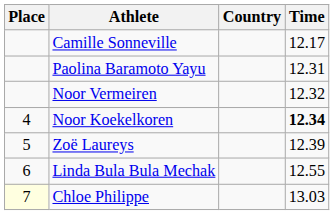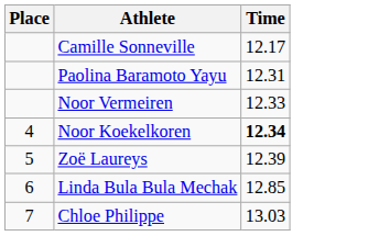- column: Country
Noor Vermeiren | Time: 12.32 -> 12.33
Linda Bula Bula Mechak | Time: 12.55 -> 12.85
Chloe Philippe | Place: lightyellow background -> no background
